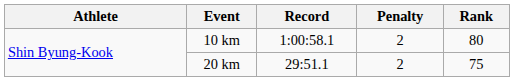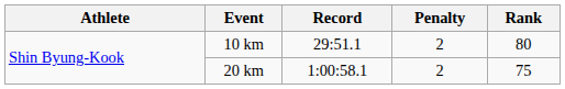10 km | Record: 1:00:58.1 -> 29:51.1
20 km | Record: 29:51.1 -> 1:00:58.1
